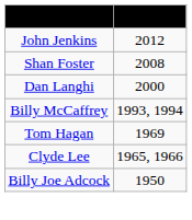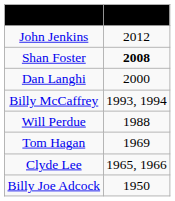Shan Foster | column 2: normal -> bold
+ row: Will Perdue | 1988
